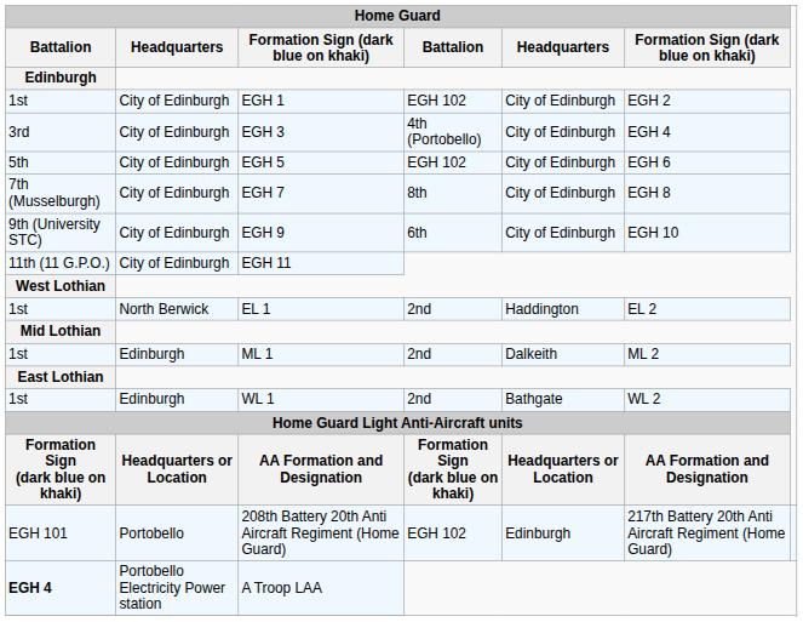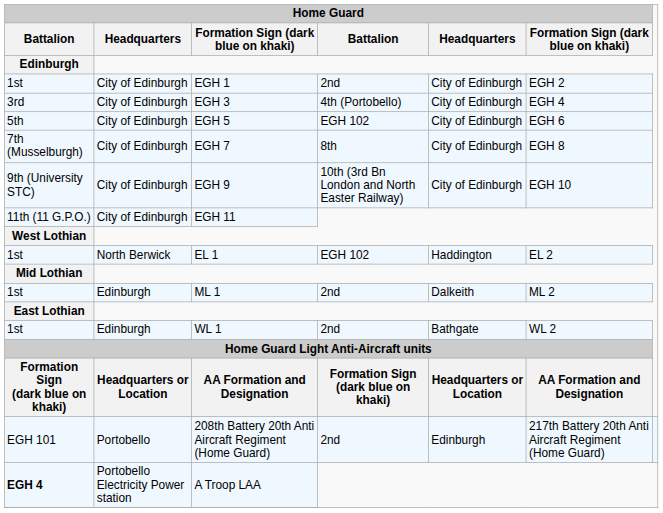EGH 1 | Home Guard / Battalion: EGH 102 -> 2nd
EGH 9 | Home Guard / Battalion: 6th -> 10th (3rd Bn London and North Easter Railway)
EL 1 | Home Guard / Battalion: 2nd -> EGH 102
208th Battery 20th Anti Aircraft Regiment (Home Guard) | Home Guard / Battalion: EGH 102 -> 2nd
